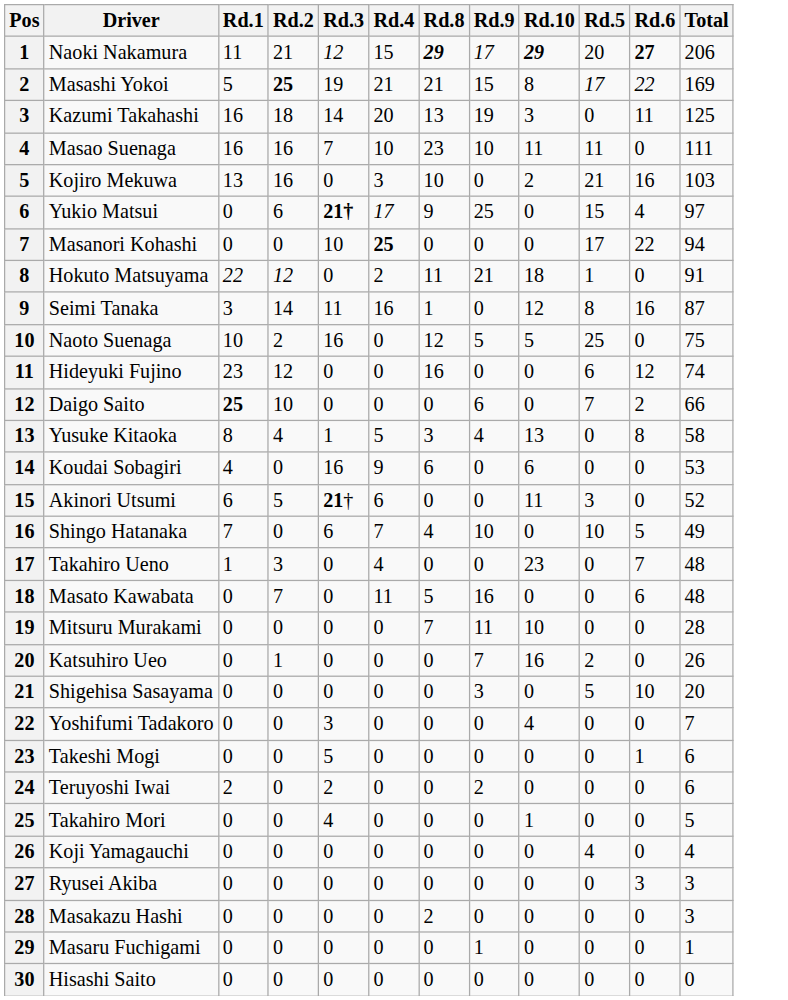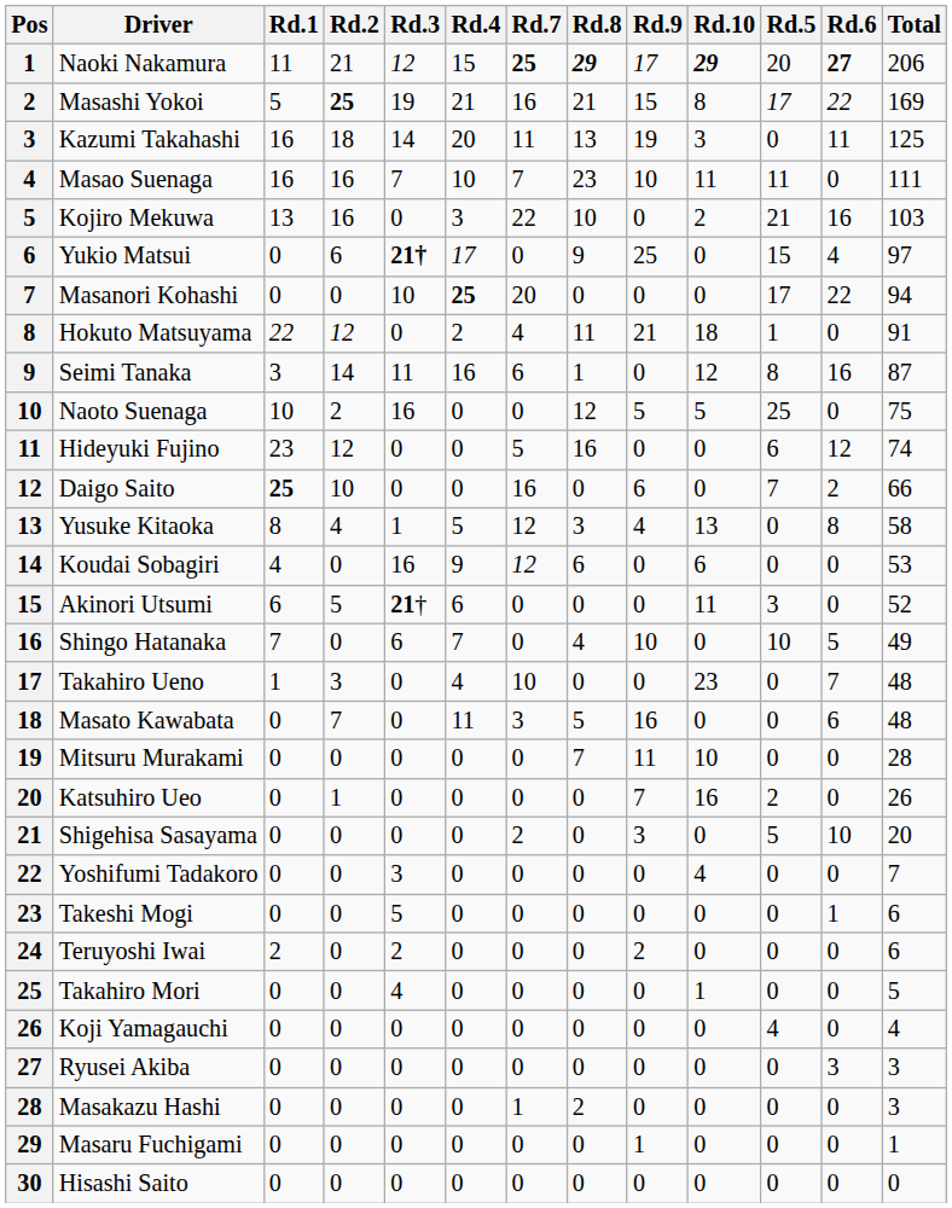+ column: Rd.7 | 25 | 16 | 11 | 7 | 22 | 0 | 20 | 4 | 6 | 0 | 5 | 16 | 12 | 12 | 0 | 0 | 10 | 3 | 0 | 0 | 2 | 0 | 0 | 0 | 0 | 0 | 0 | 1 | 0 | 0
